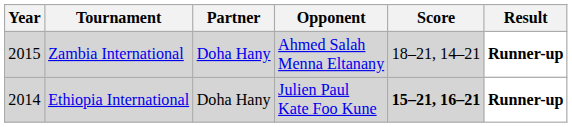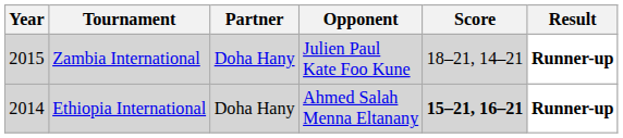Zambia International | Opponent: Ahmed Salah Menna Eltanany -> Julien Paul Kate Foo Kune
Ethiopia International | Opponent: Julien Paul Kate Foo Kune -> Ahmed Salah Menna Eltanany
